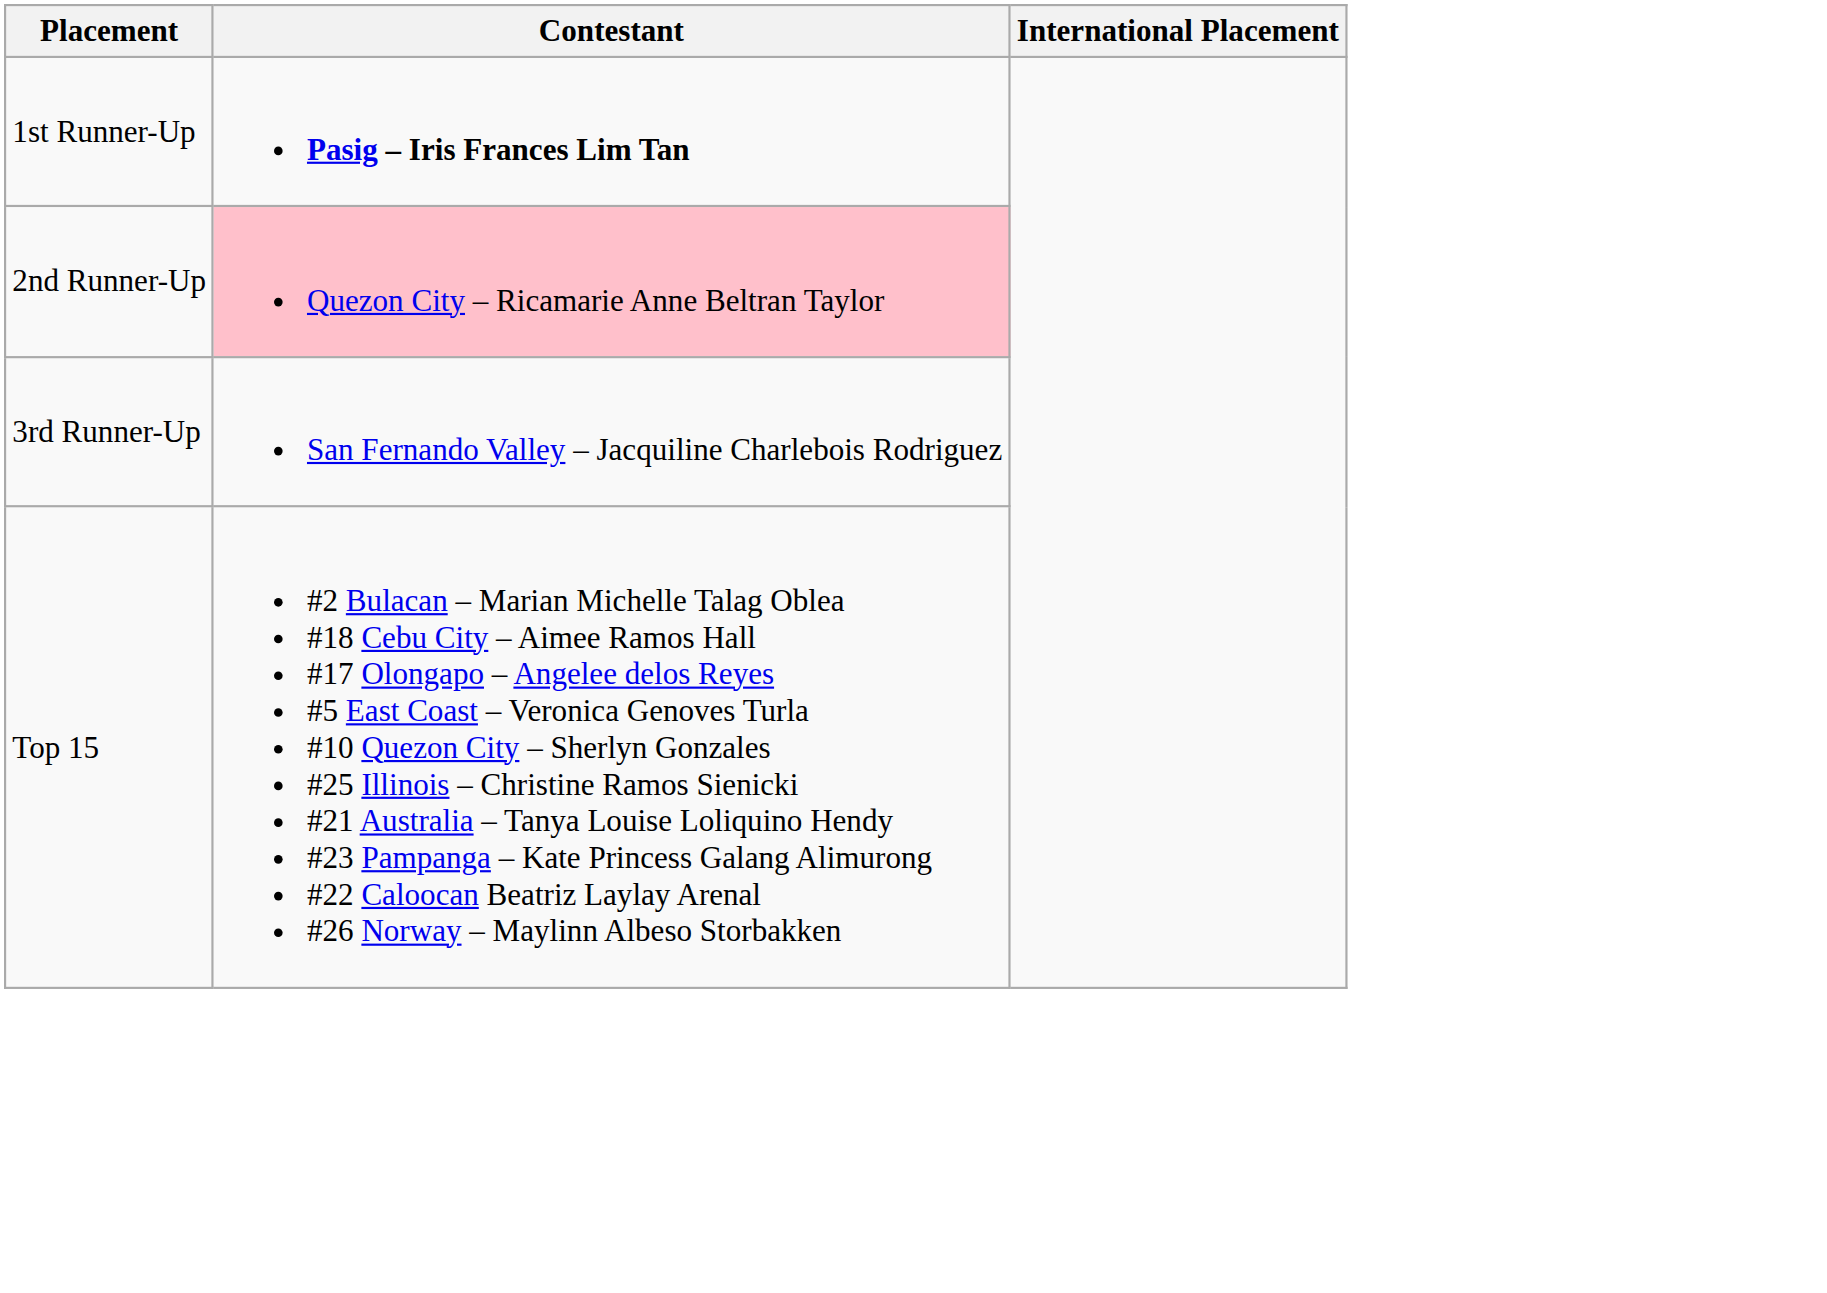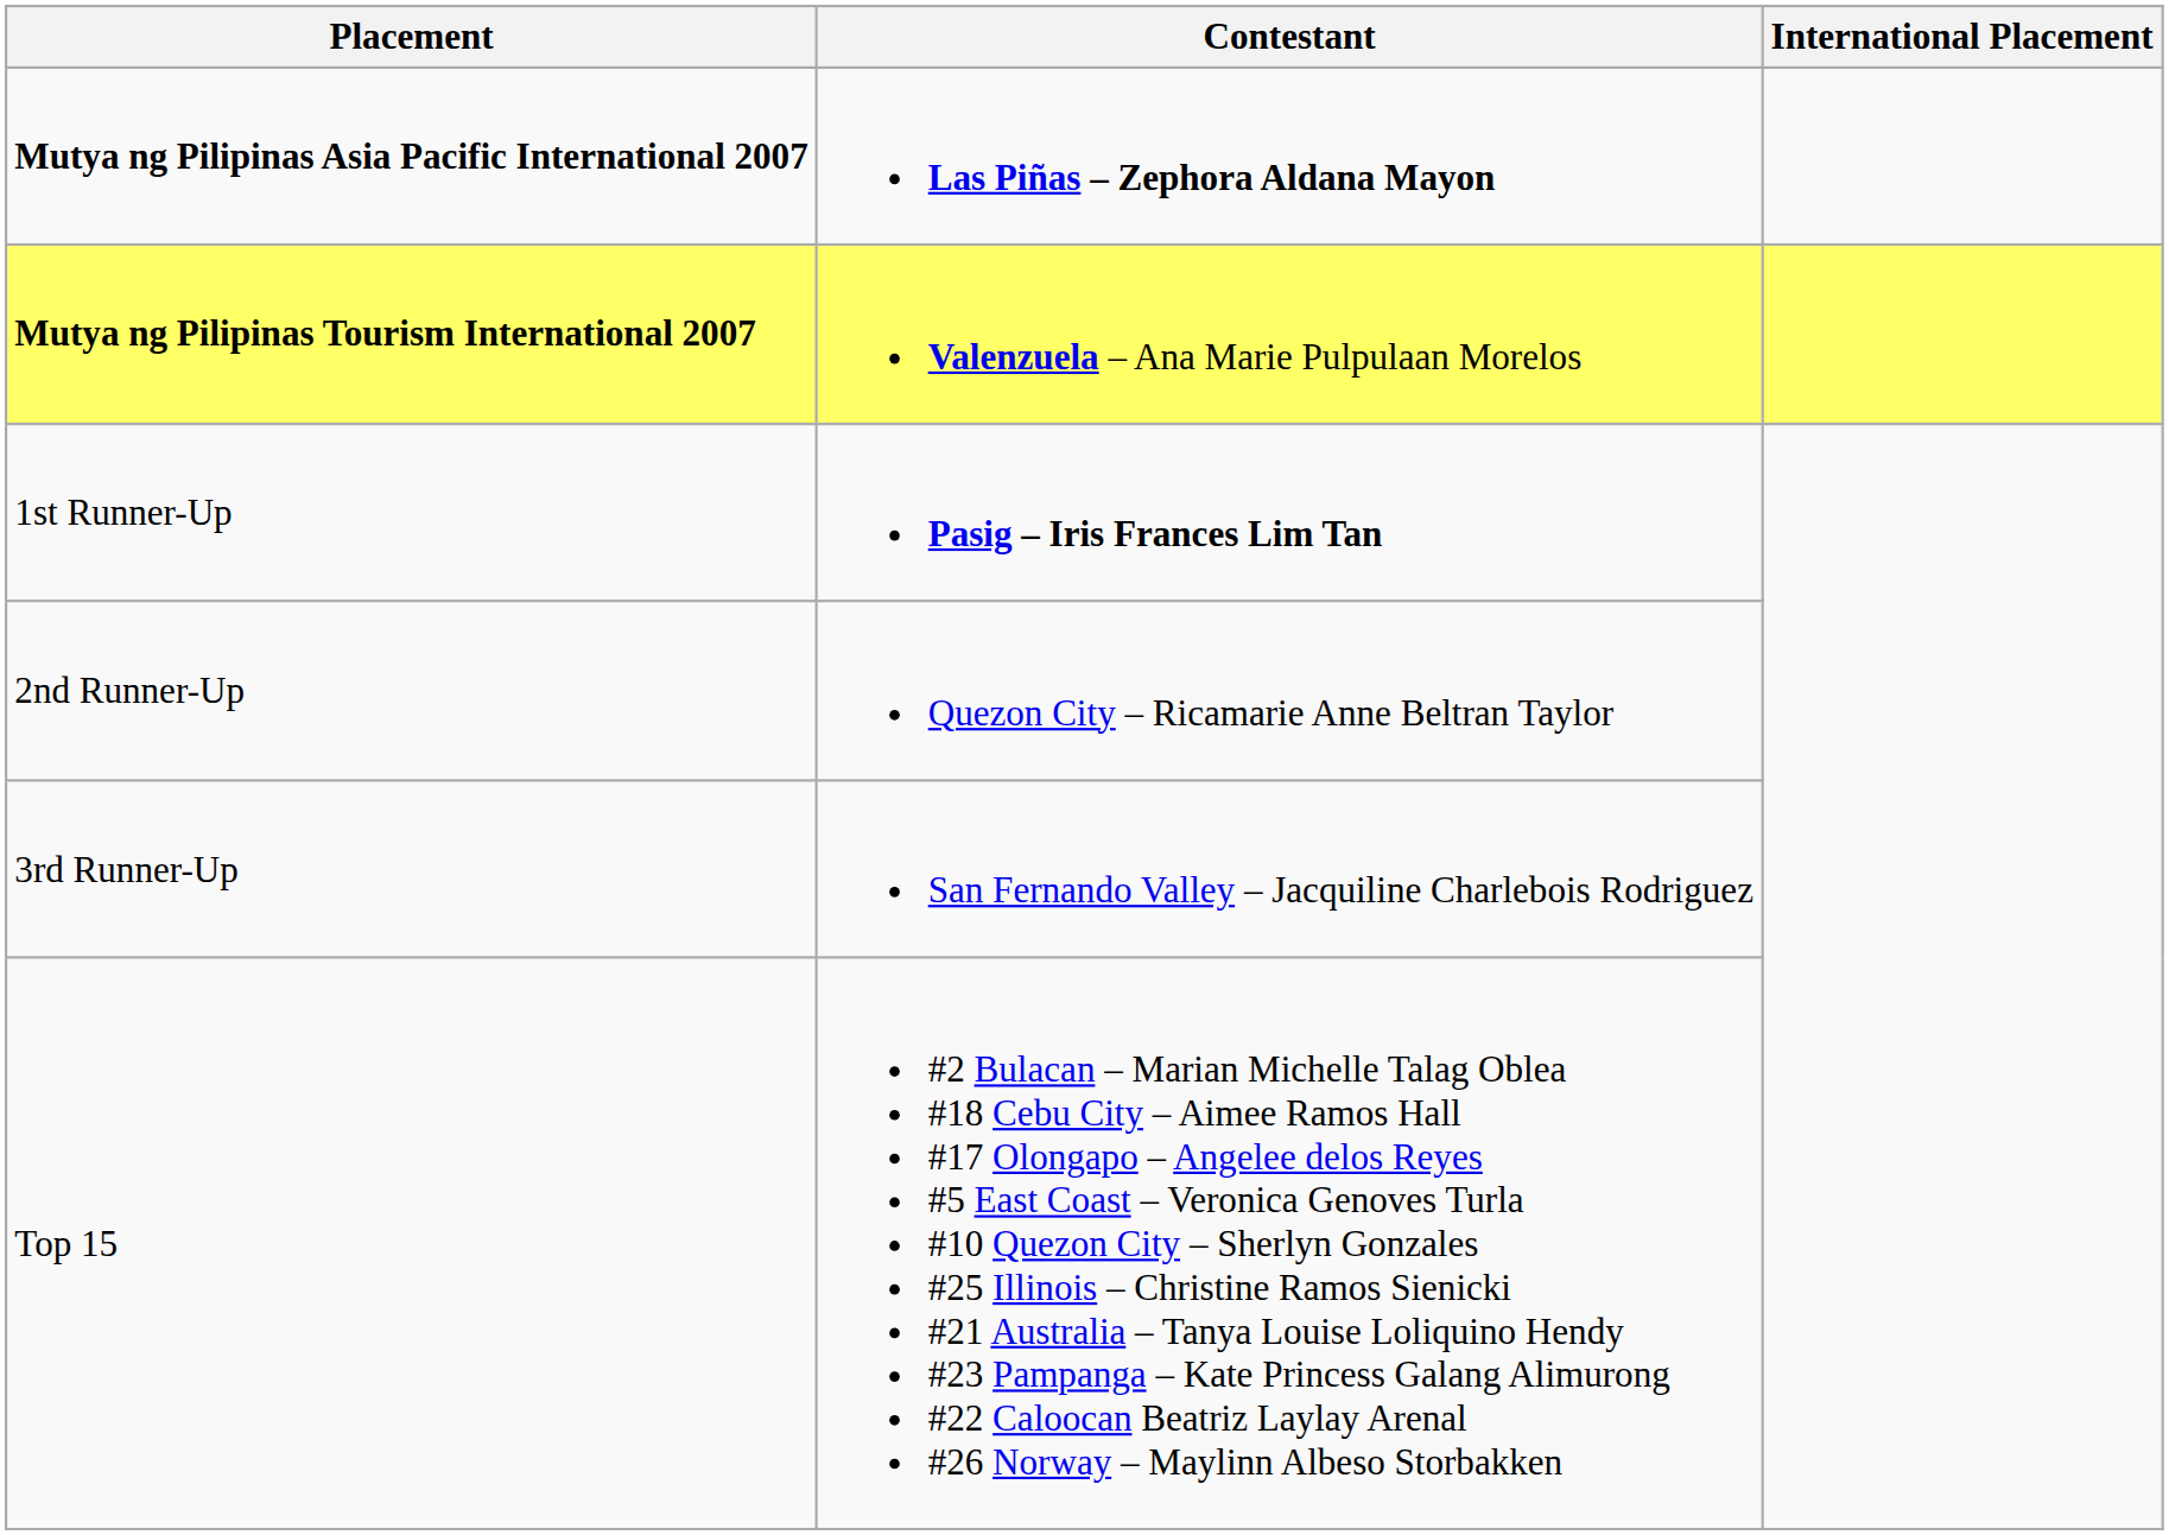+ row: Mutya ng Pilipinas Asia Pacific International 2007 | Las Piñas – Zephora Aldana Mayon
+ row: Mutya ng Pilipinas Tourism International 2007 | Valenzuela – Ana Marie Pulpulaan Morelos
2nd Runner-Up | Contestant: pink background -> no background
